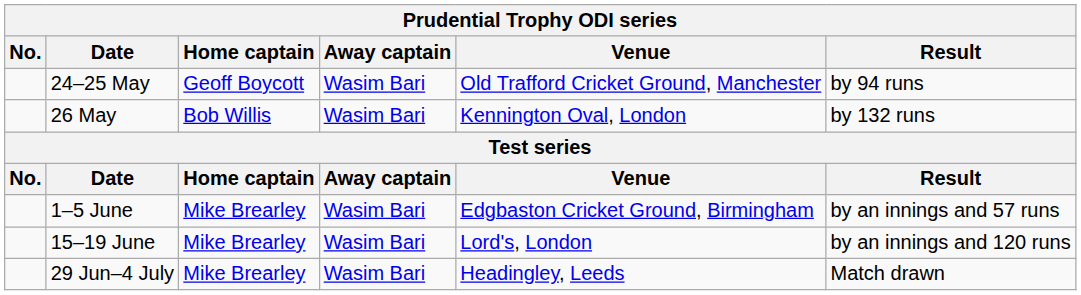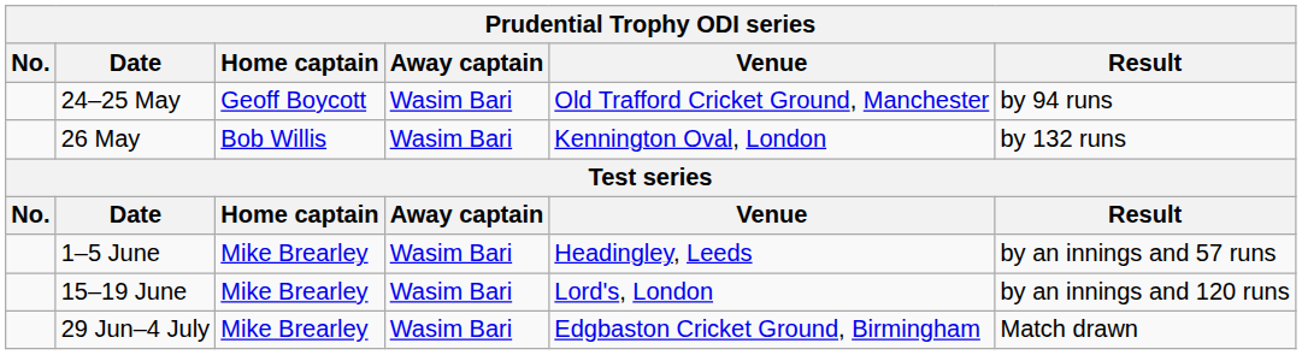1–5 June | Venue: Edgbaston Cricket Ground, Birmingham -> Headingley, Leeds
29 Jun–4 July | Venue: Headingley, Leeds -> Edgbaston Cricket Ground, Birmingham
